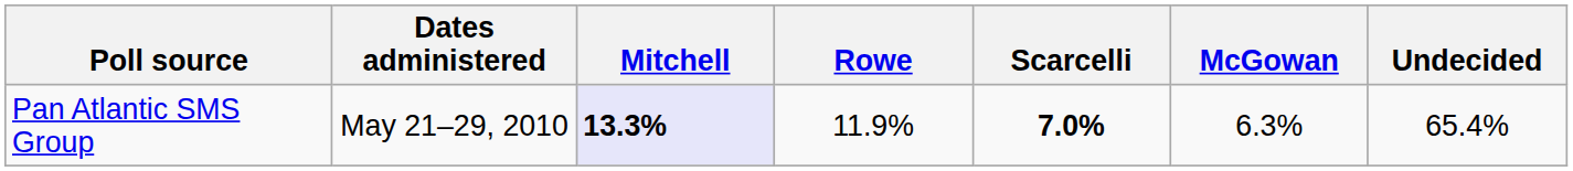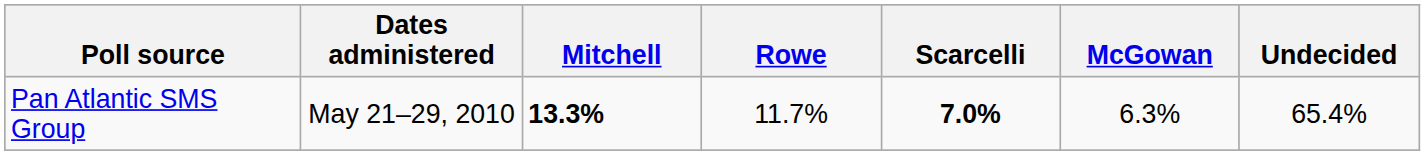Pan Atlantic SMS Group | Mitchell: lavender background -> no background
Pan Atlantic SMS Group | Rowe: 11.9% -> 11.7%
